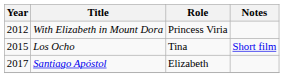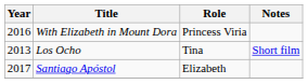With Elizabeth in Mount Dora | Year: 2012 -> 2016
Los Ocho | Year: 2015 -> 2013
